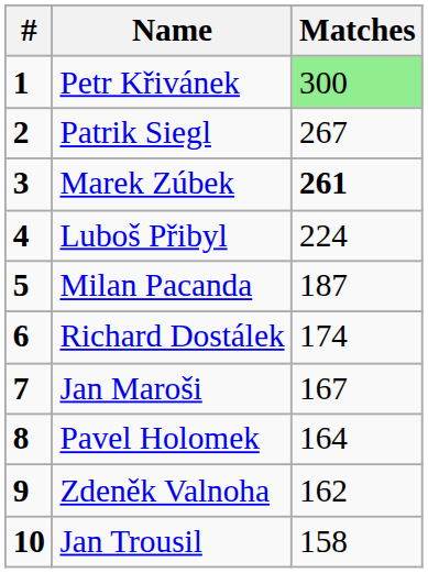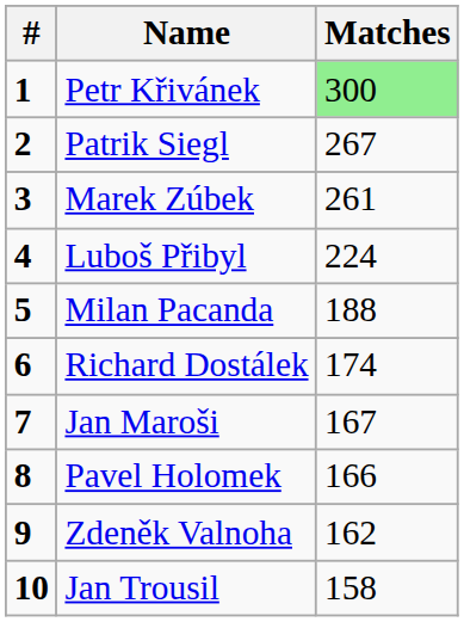Marek Zúbek | Matches: bold -> normal
Milan Pacanda | Matches: 187 -> 188
Pavel Holomek | Matches: 164 -> 166
